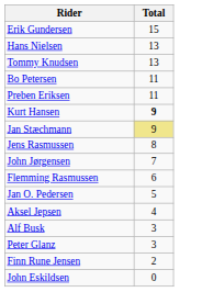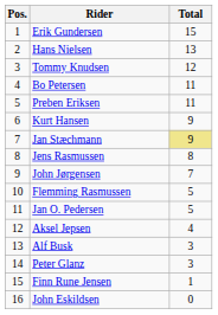+ column: Pos. | 1 | 2 | 3 | 4 | 5 | 6 | 7 | 8 | 9 | 10 | 11 | 12 | 13 | 14 | 15 | 16
Tommy Knudsen | Total: 13 -> 12
Kurt Hansen | Total: bold -> normal
Flemming Rasmussen | Total: 6 -> 5
Finn Rune Jensen | Total: 2 -> 1
